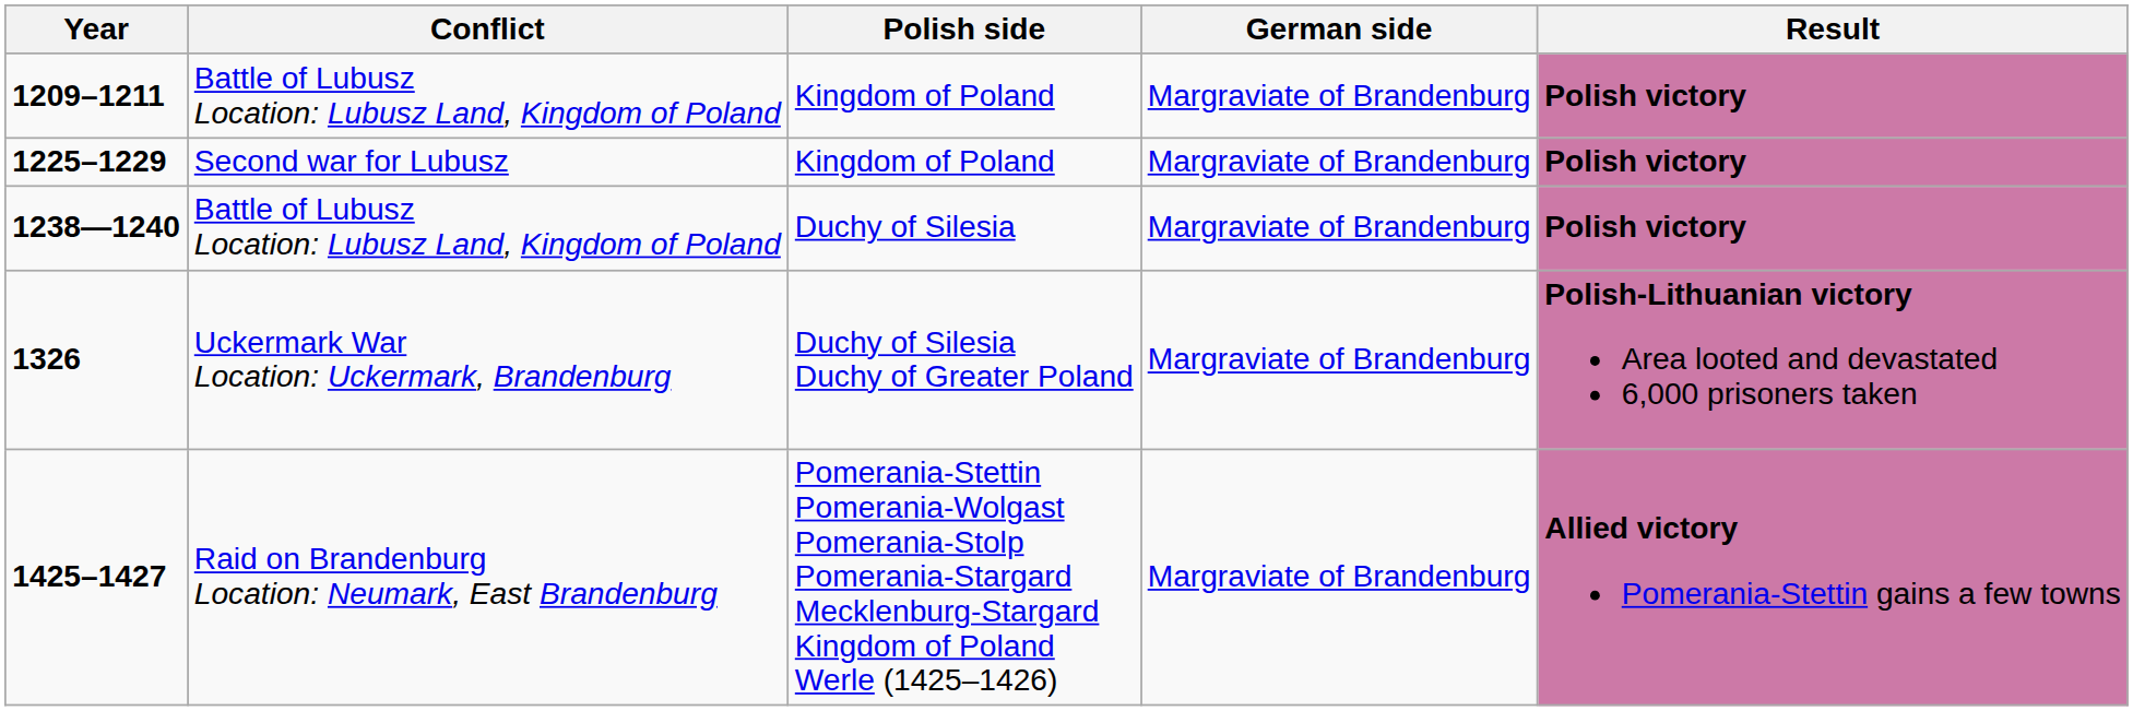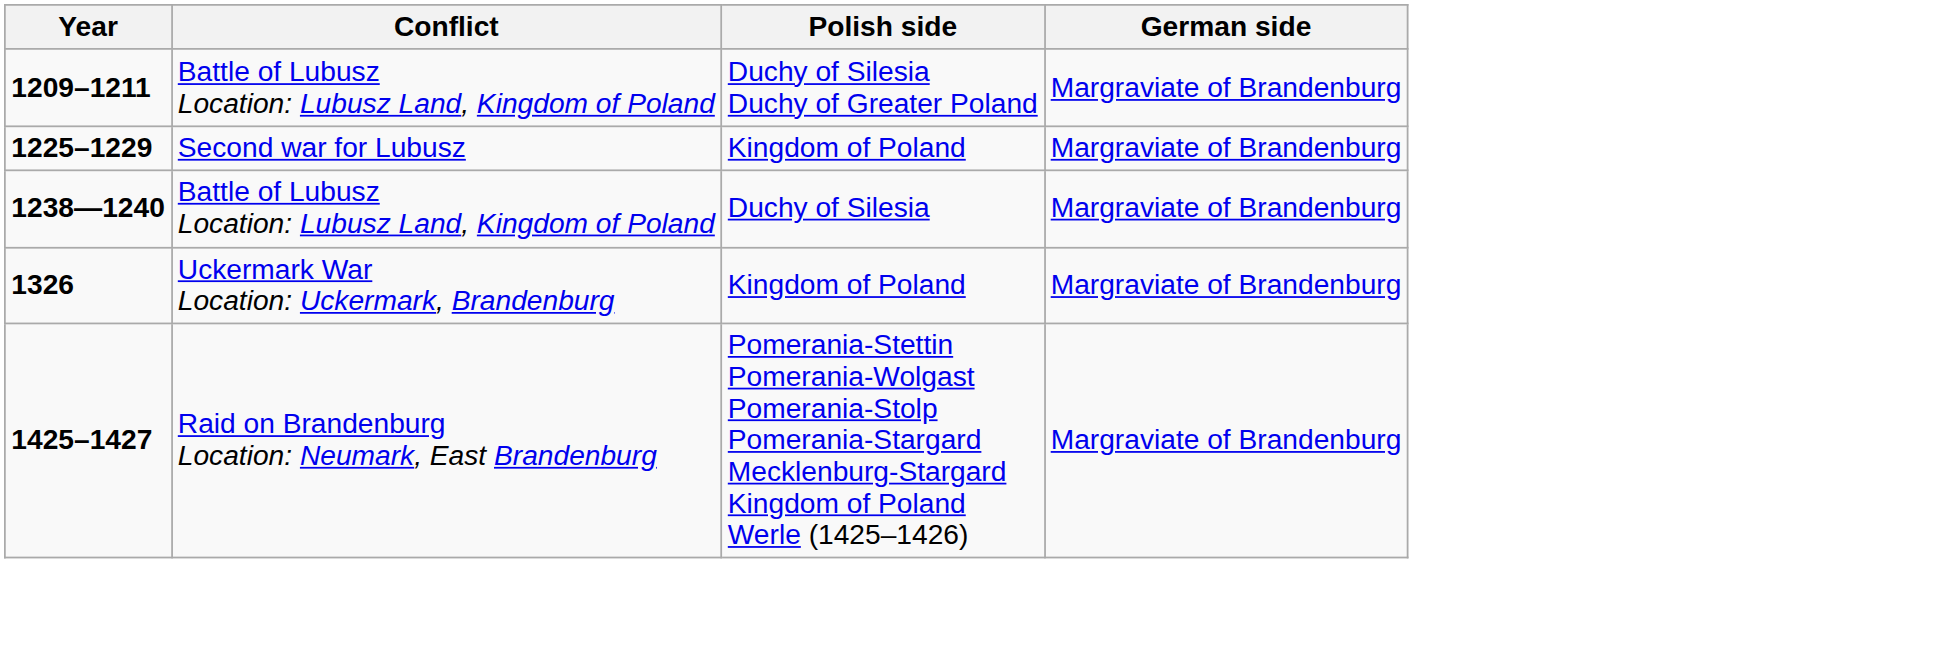- column: Result | Polish victory | Polish victory | Polish victory | Polish-Lithuanian victory Area looted and devastated 6,000 prisoners taken | Allied victory Pomerania-Stettin gains a few towns
1209–1211 | Polish side: Kingdom of Poland -> Duchy of Silesia Duchy of Greater Poland
1326 | Polish side: Duchy of Silesia Duchy of Greater Poland -> Kingdom of Poland
